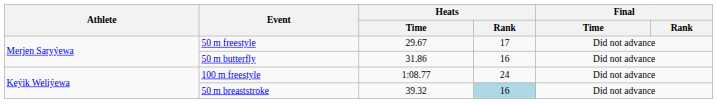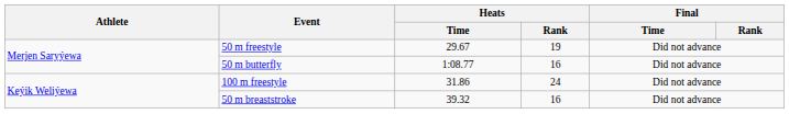50 m freestyle | Heats / Rank: 17 -> 19
50 m butterfly | Heats / Time: 31.86 -> 1:08.77
100 m freestyle | Heats / Time: 1:08.77 -> 31.86
50 m breaststroke | Heats / Rank: lightblue background -> no background
